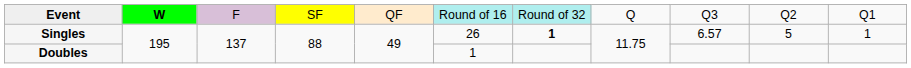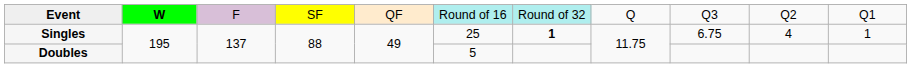Singles | column 6: 26 -> 25
Singles | column 9: 6.57 -> 6.75
Singles | column 10: 5 -> 4
Doubles | column 6: 1 -> 5
